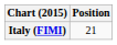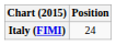Italy (FIMI) | Position: 21 -> 24
